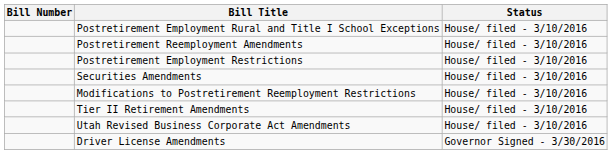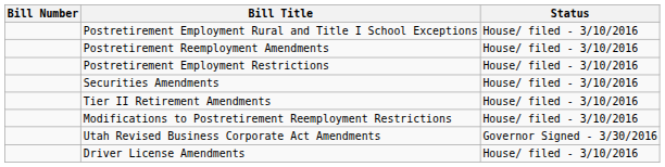rows swapped: Modifications to Postretirement Reemployment Restrictions <-> Tier II Retirement Amendments
Utah Revised Business Corporate Act Amendments | Status: House/ filed - 3/10/2016 -> Governor Signed - 3/30/2016
Driver License Amendments | Status: Governor Signed - 3/30/2016 -> House/ filed - 3/10/2016
